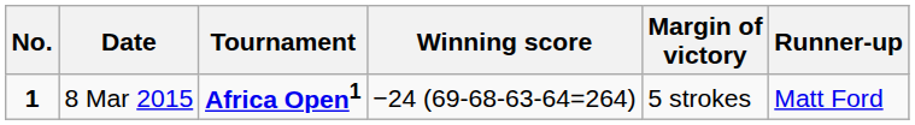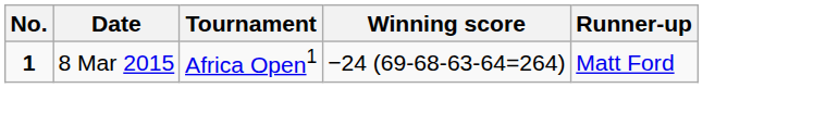- column: Margin of victory | 5 strokes
8 Mar 2015 | Tournament: bold -> normal
